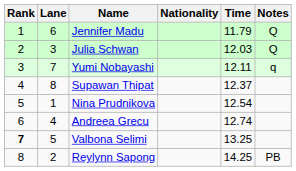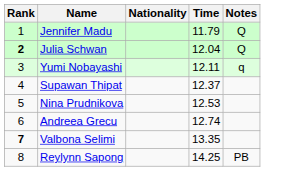- column: Lane | 6 | 3 | 7 | 8 | 1 | 4 | 5 | 2
Julia Schwan | Rank: normal -> bold
Julia Schwan | Time: 12.03 -> 12.04
Nina Prudnikova | Time: 12.54 -> 12.53
Valbona Selimi | Time: 13.25 -> 13.35
